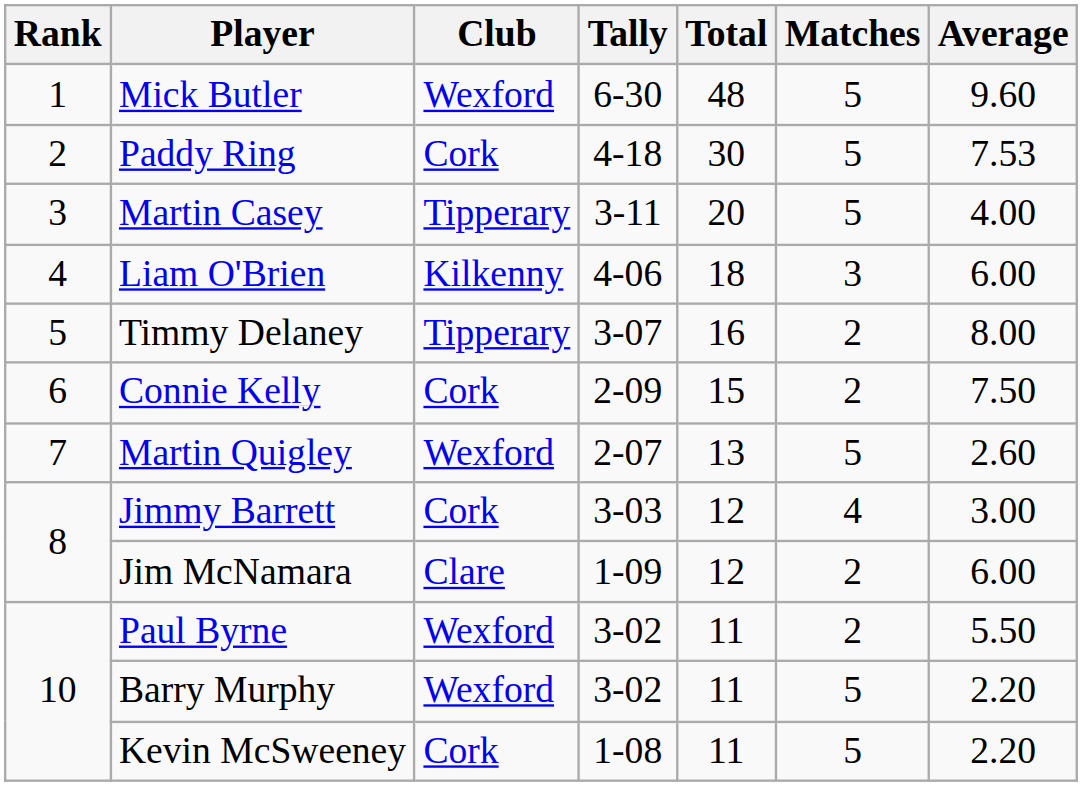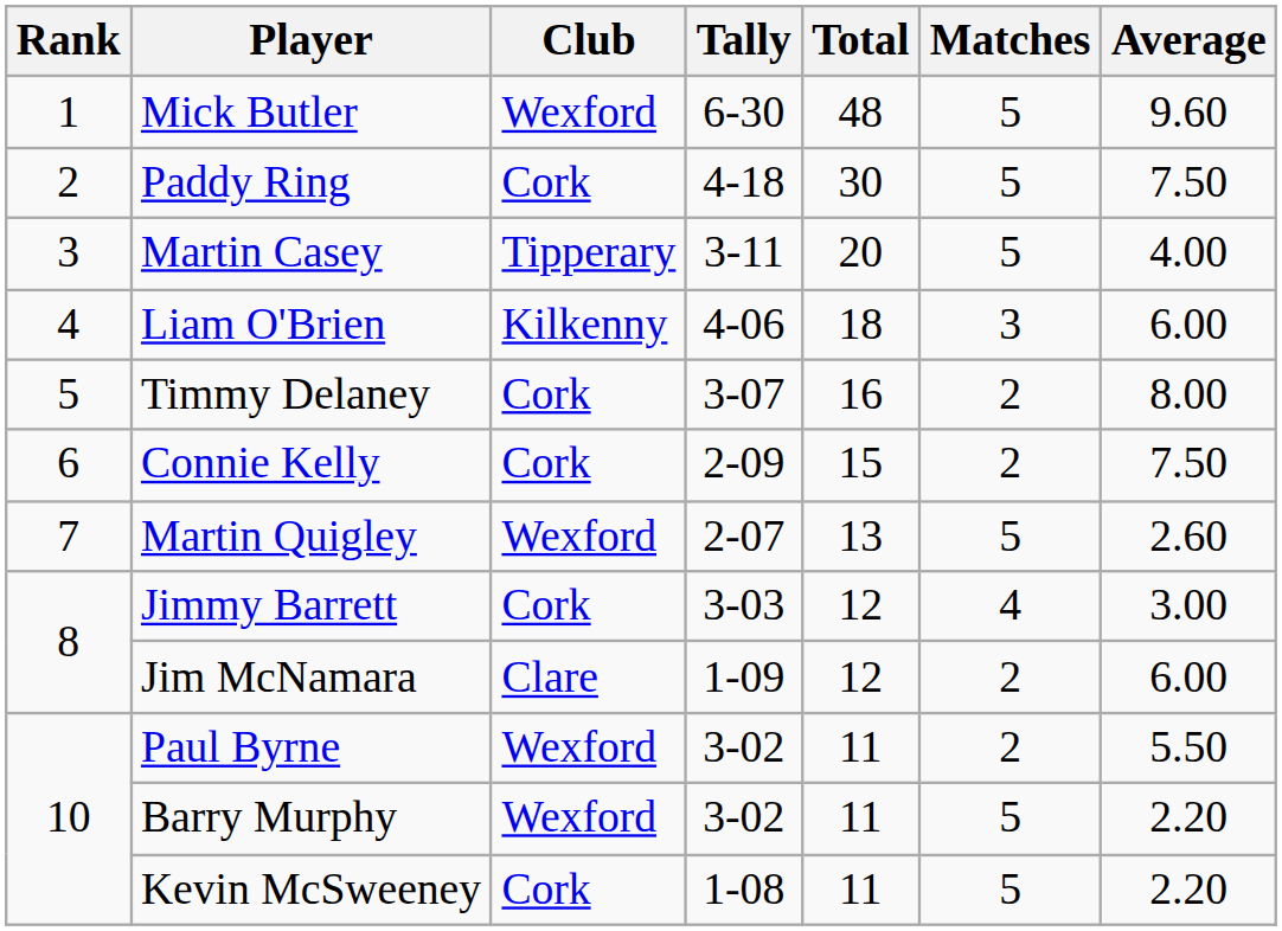Paddy Ring | Average: 7.53 -> 7.50
Timmy Delaney | Club: Tipperary -> Cork
